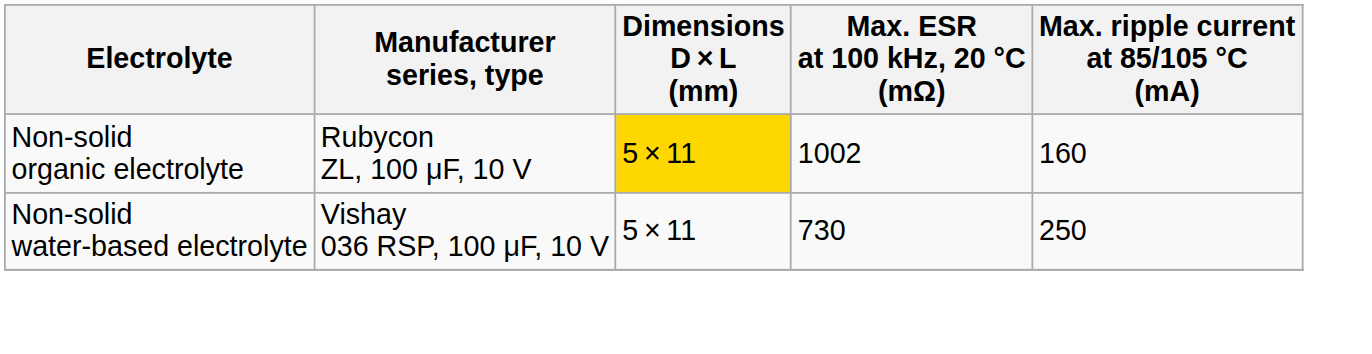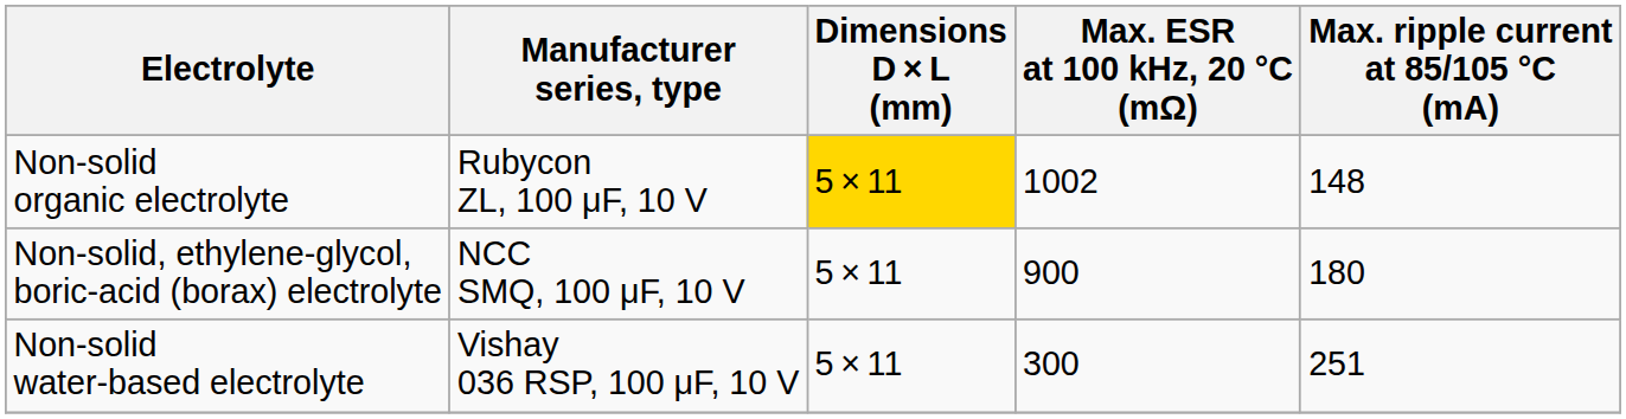Non-solid organic electrolyte | Max. ripple current at 85/105 °C (mA): 160 -> 148
+ row: Non-solid, ethylene-glycol, boric-acid (borax) electrolyte | NCC SMQ, 100 μF, 10 V | 5 × 11 | 900 | 180
Non-solid water-based electrolyte | Max. ESR at 100 kHz, 20 °C (mΩ): 730 -> 300
Non-solid water-based electrolyte | Max. ripple current at 85/105 °C (mA): 250 -> 251
